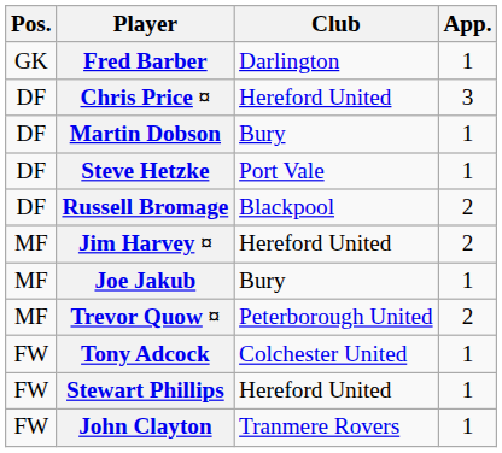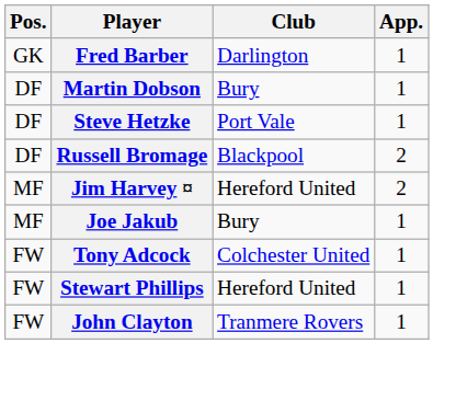- row: DF | Chris Price ¤ | Hereford United | 3
- row: MF | Trevor Quow ¤ | Peterborough United | 2
